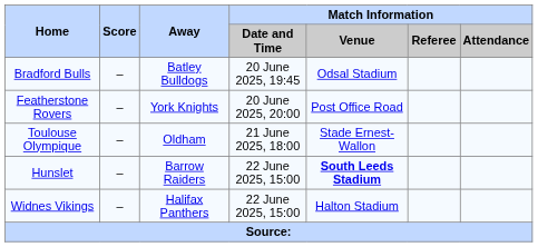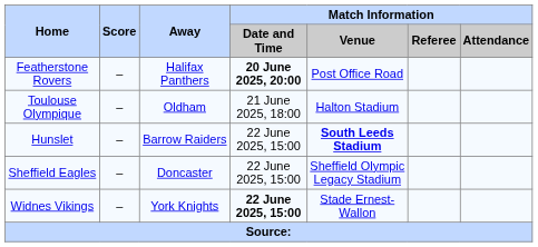- row: Bradford Bulls | – | Batley Bulldogs | 20 June 2025, 19:45 | Odsal Stadium
Featherstone Rovers | Away: York Knights -> Halifax Panthers
Featherstone Rovers | Match Information / Date and Time: normal -> bold
Toulouse Olympique | Match Information / Venue: Stade Ernest-Wallon -> Halton Stadium
+ row: Sheffield Eagles | – | Doncaster | 22 June 2025, 15:00 | Sheffield Olympic Legacy Stadium
Widnes Vikings | Away: Halifax Panthers -> York Knights
Widnes Vikings | Match Information / Date and Time: normal -> bold
Widnes Vikings | Match Information / Venue: Halton Stadium -> Stade Ernest-Wallon
